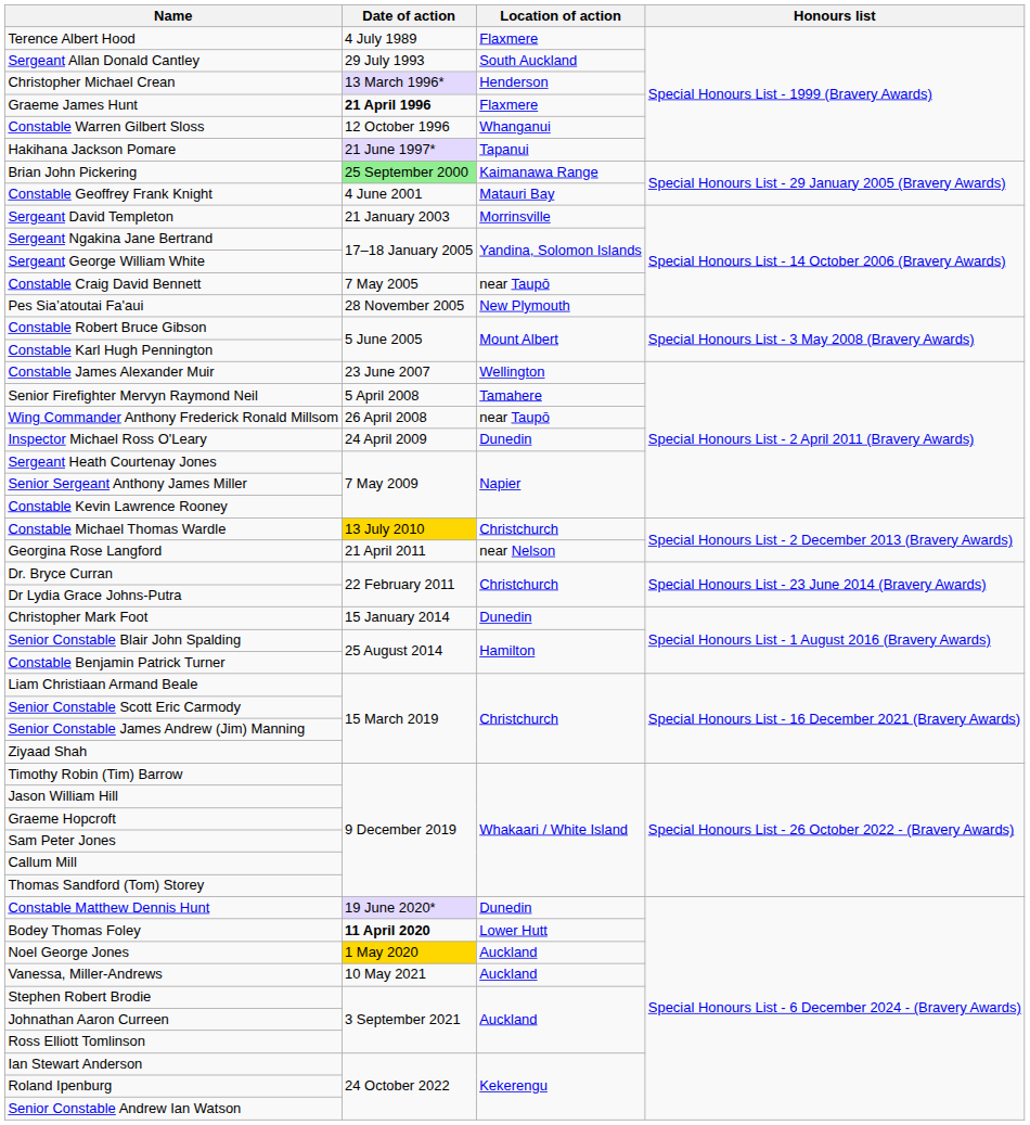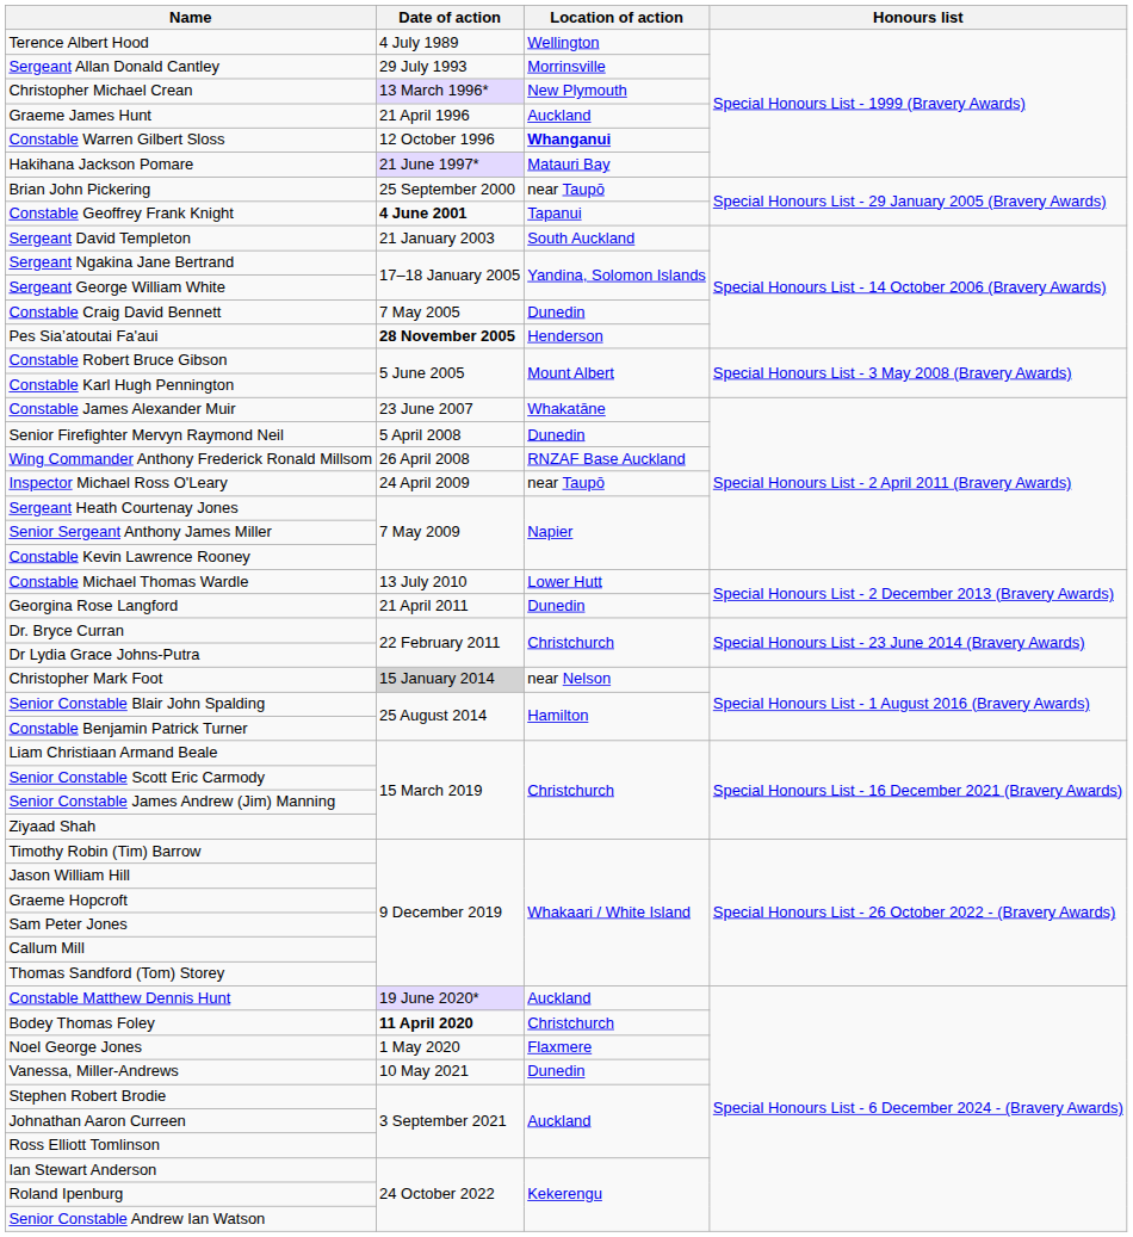Terence Albert Hood | Location of action: Flaxmere -> Wellington
Sergeant Allan Donald Cantley | Location of action: South Auckland -> Morrinsville
Christopher Michael Crean | Location of action: Henderson -> New Plymouth
Graeme James Hunt | Date of action: bold -> normal
Graeme James Hunt | Location of action: Flaxmere -> Auckland
Constable Warren Gilbert Sloss | Location of action: normal -> bold
Hakihana Jackson Pomare | Location of action: Tapanui -> Matauri Bay
Brian John Pickering | Date of action: lightgreen background -> no background
Brian John Pickering | Location of action: Kaimanawa Range -> near Taupō
Constable Geoffrey Frank Knight | Date of action: normal -> bold
Constable Geoffrey Frank Knight | Location of action: Matauri Bay -> Tapanui
Sergeant David Templeton | Location of action: Morrinsville -> South Auckland
Constable Craig David Bennett | Location of action: near Taupō -> Dunedin
Pes Sia’atoutai Fa'aui | Date of action: normal -> bold
Pes Sia’atoutai Fa'aui | Location of action: New Plymouth -> Henderson
Constable James Alexander Muir | Location of action: Wellington -> Whakatāne
Senior Firefighter Mervyn Raymond Neil | Location of action: Tamahere -> Dunedin
Wing Commander Anthony Frederick Ronald Millsom | Location of action: near Taupō -> RNZAF Base Auckland
Inspector Michael Ross O'Leary | Location of action: Dunedin -> near Taupō
Constable Michael Thomas Wardle | Date of action: gold background -> no background
Constable Michael Thomas Wardle | Location of action: Christchurch -> Lower Hutt
Georgina Rose Langford | Location of action: near Nelson -> Dunedin
Christopher Mark Foot | Date of action: no background -> lightgrey background
Christopher Mark Foot | Location of action: Dunedin -> near Nelson
Constable Matthew Dennis Hunt | Location of action: Dunedin -> Auckland
Bodey Thomas Foley | Location of action: Lower Hutt -> Christchurch
Noel George Jones | Date of action: gold background -> no background
Noel George Jones | Location of action: Auckland -> Flaxmere
Vanessa, Miller-Andrews | Location of action: Auckland -> Dunedin
